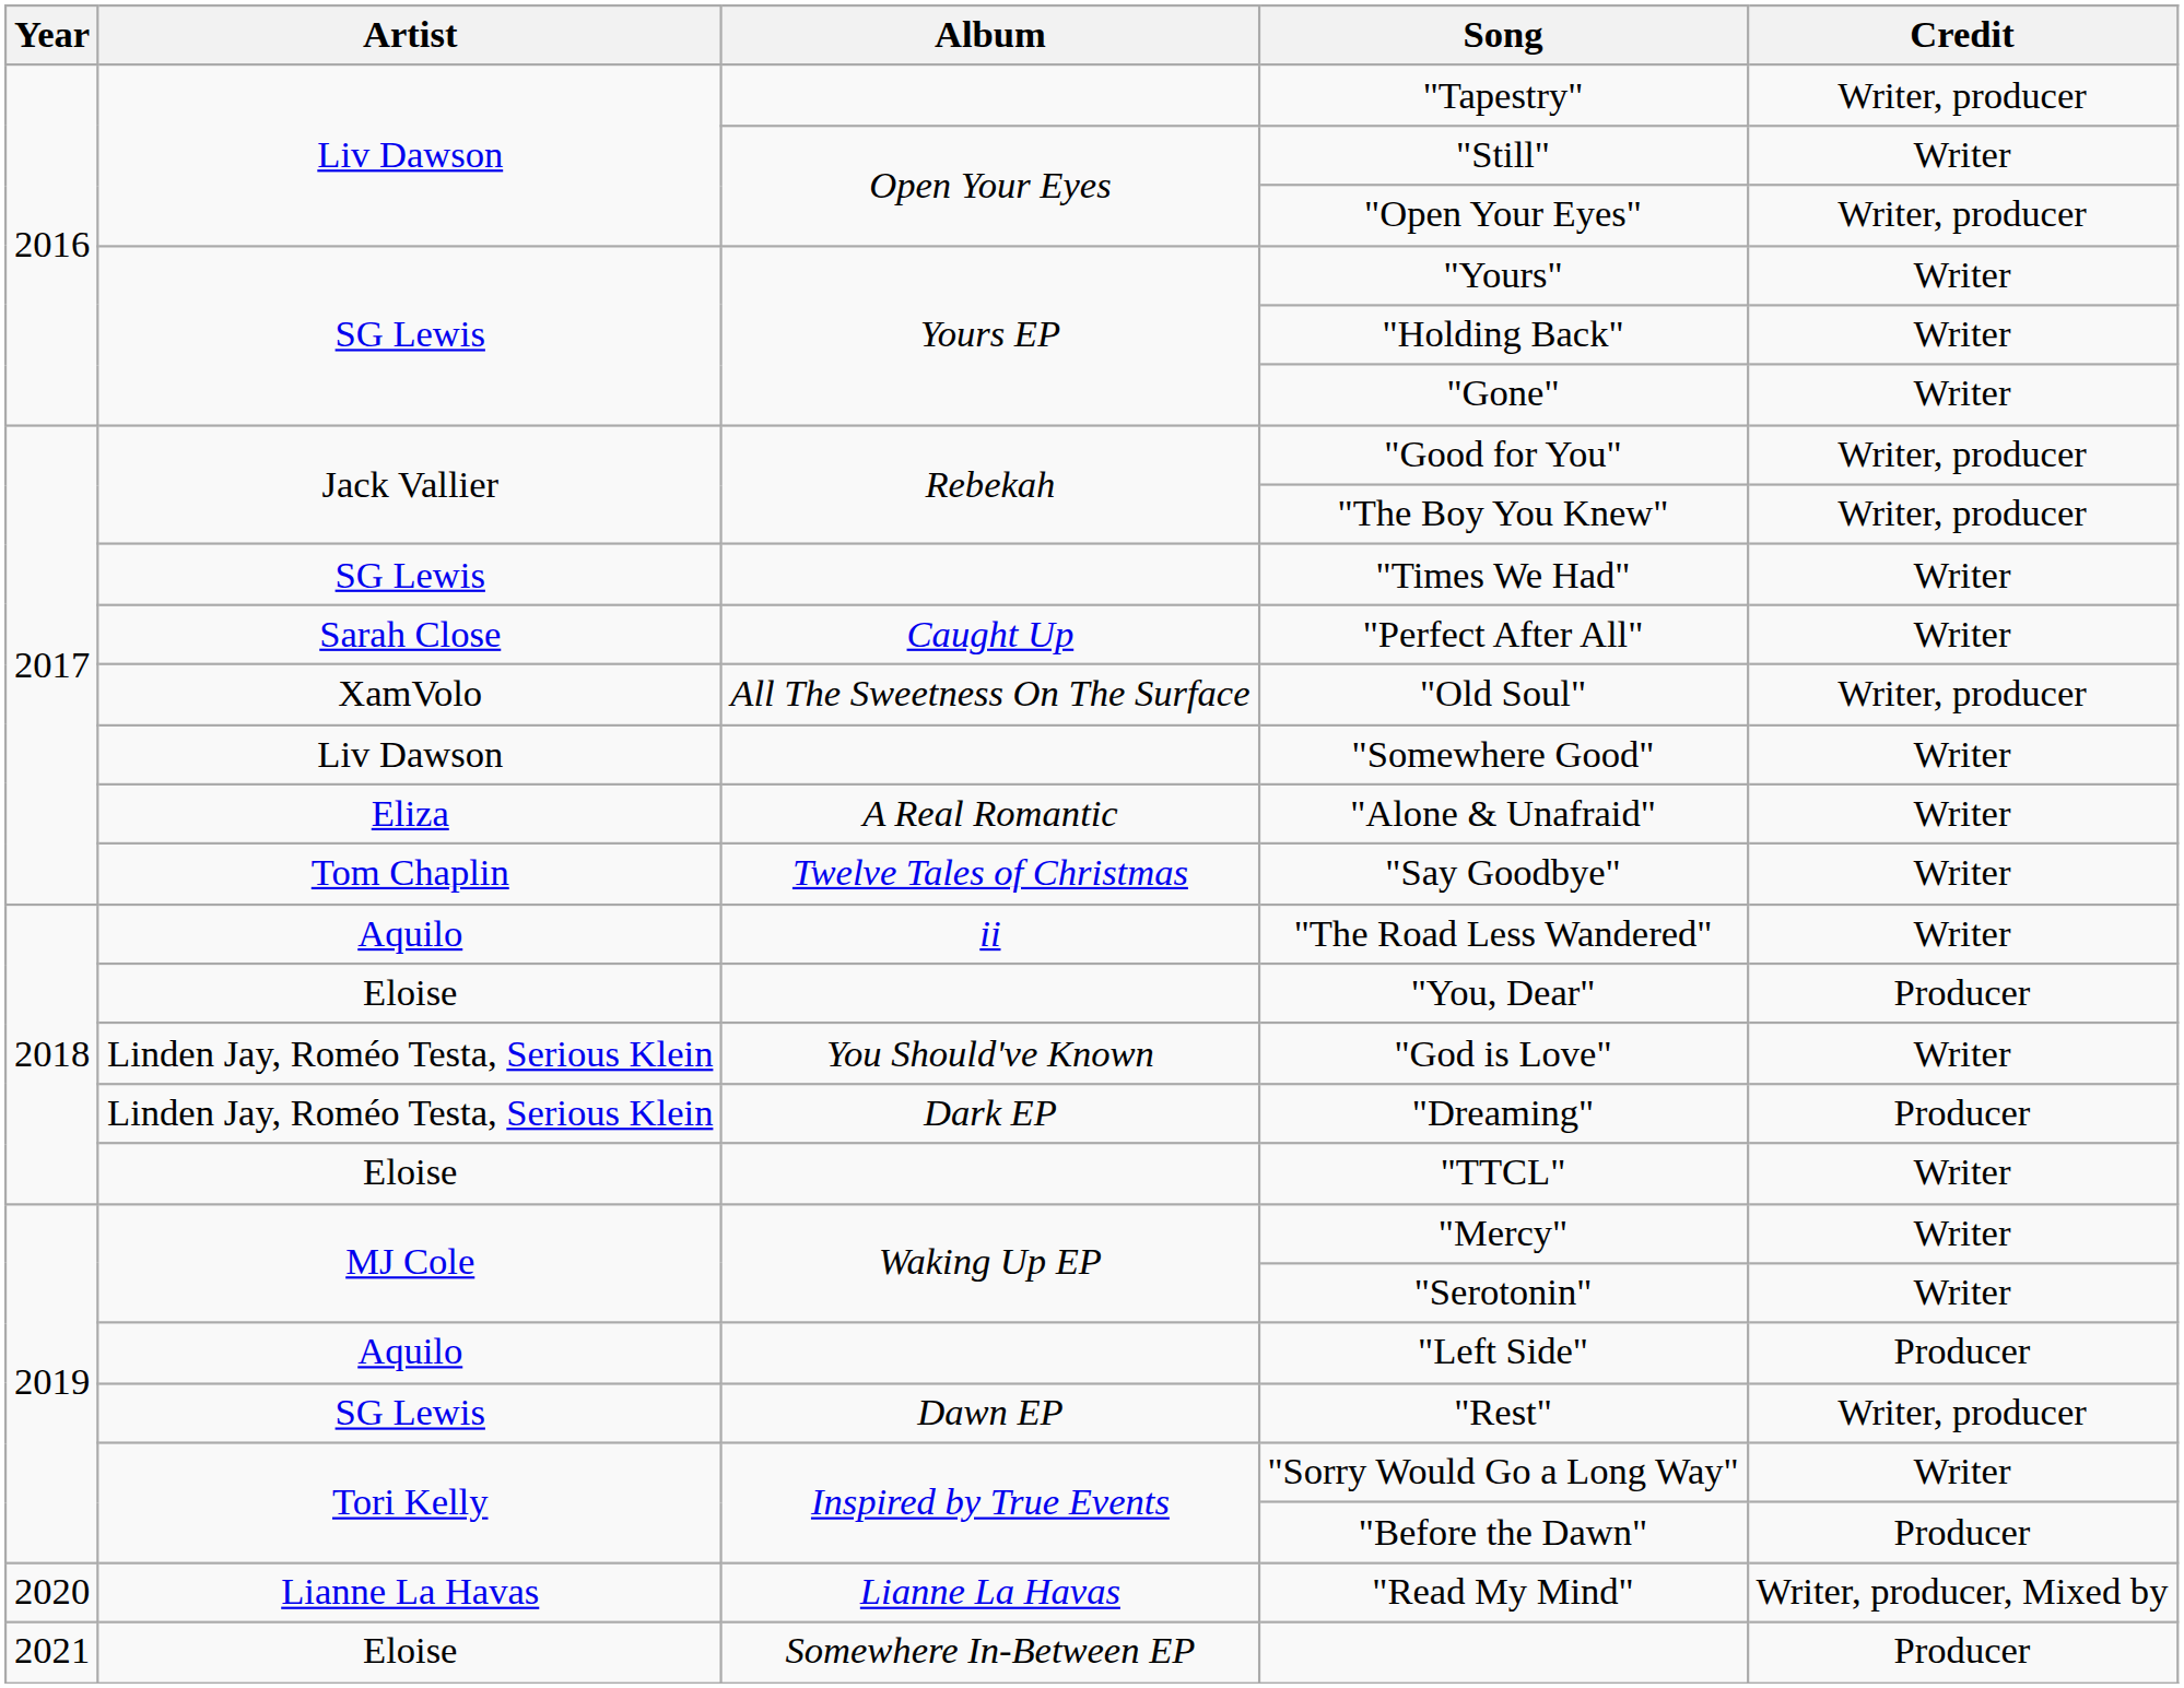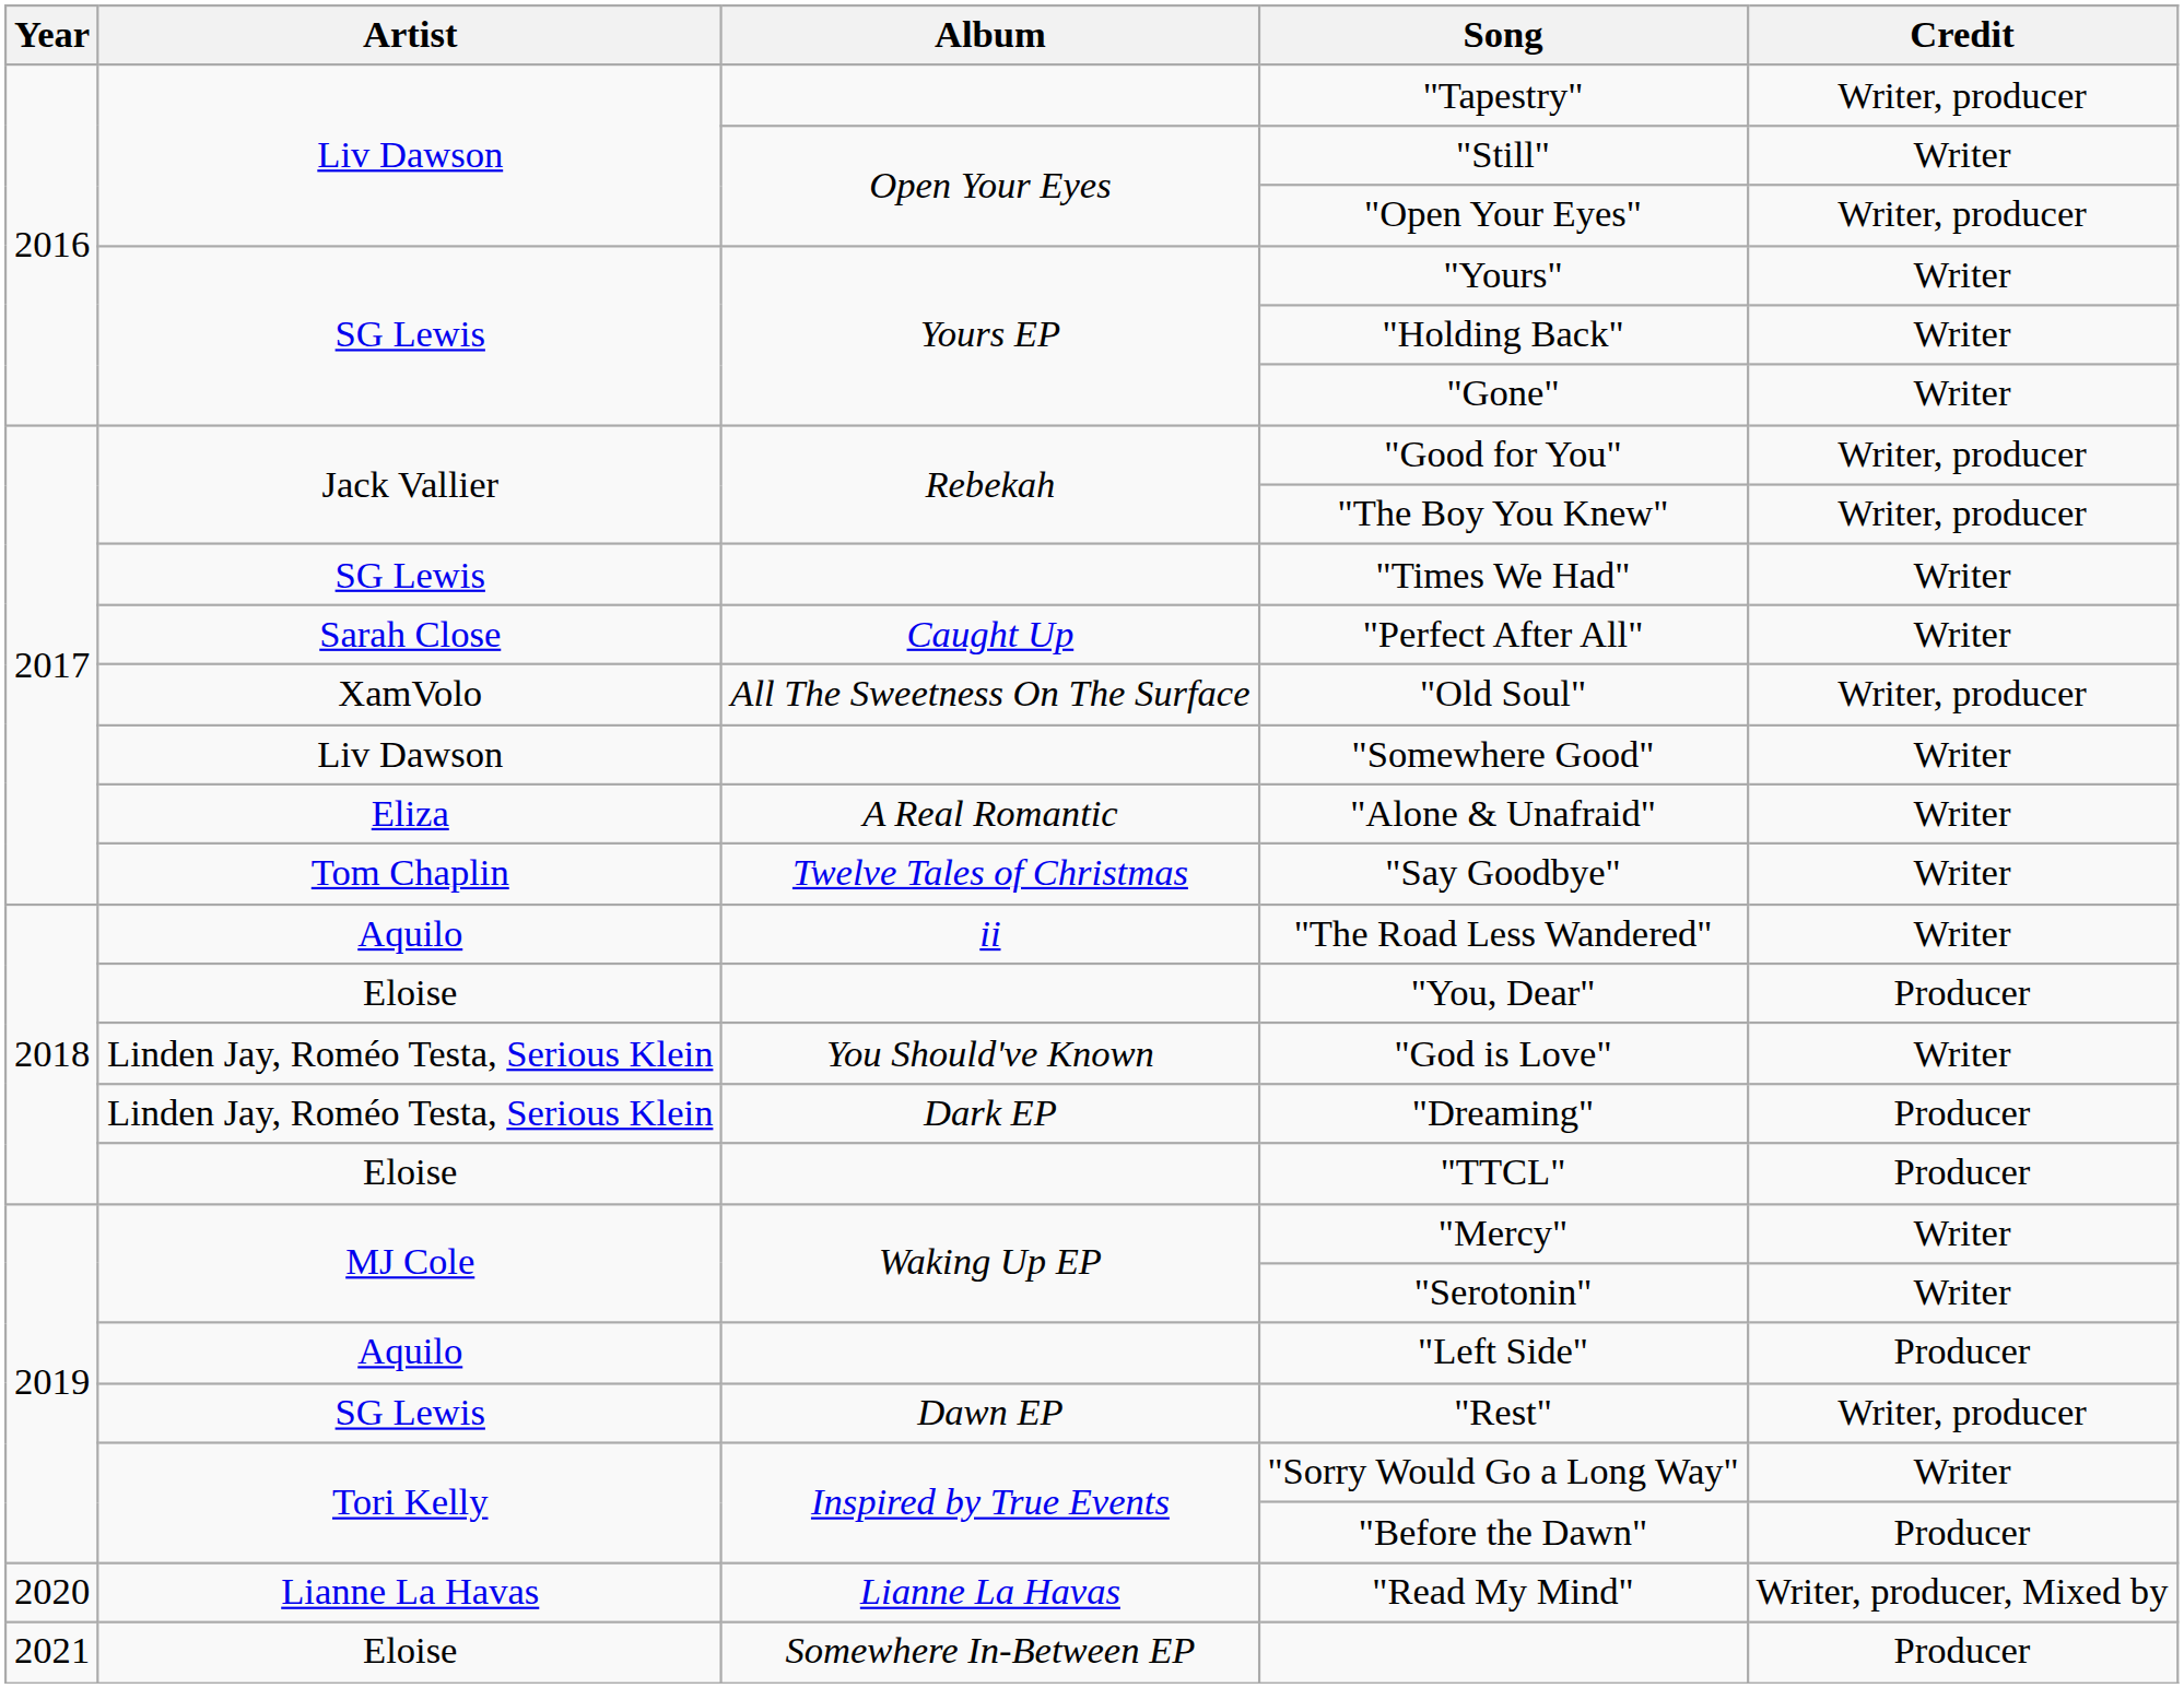"TTCL" | Credit: Writer -> Producer
